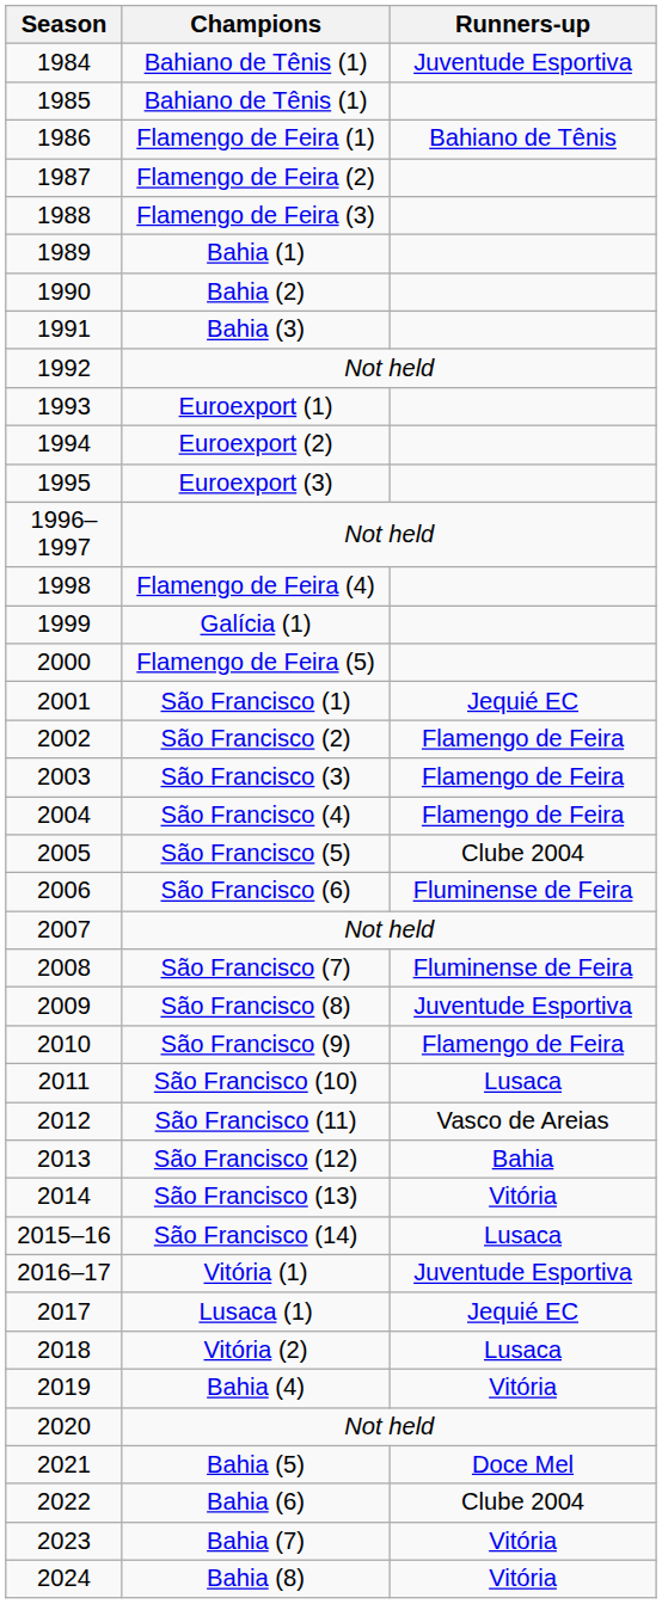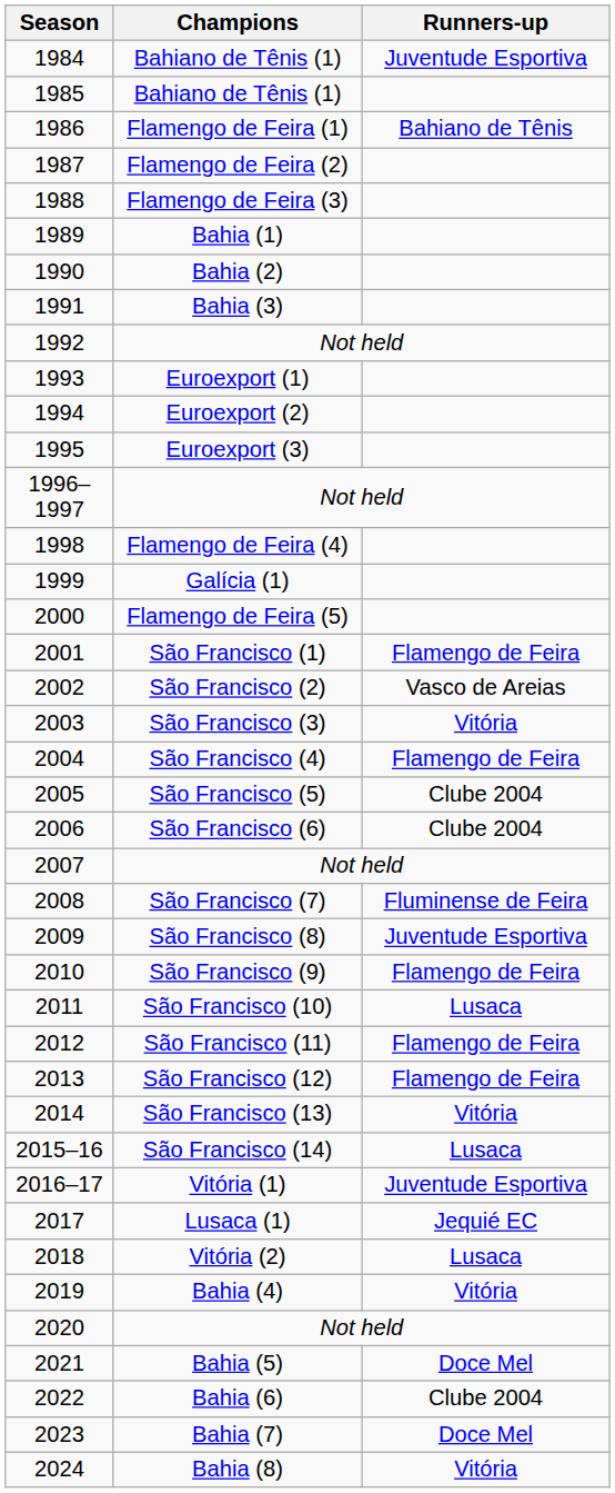São Francisco (1) | Runners-up: Jequié EC -> Flamengo de Feira
São Francisco (2) | Runners-up: Flamengo de Feira -> Vasco de Areias
São Francisco (3) | Runners-up: Flamengo de Feira -> Vitória
São Francisco (6) | Runners-up: Fluminense de Feira -> Clube 2004
São Francisco (11) | Runners-up: Vasco de Areias -> Flamengo de Feira
São Francisco (12) | Runners-up: Bahia -> Flamengo de Feira
Bahia (7) | Runners-up: Vitória -> Doce Mel
